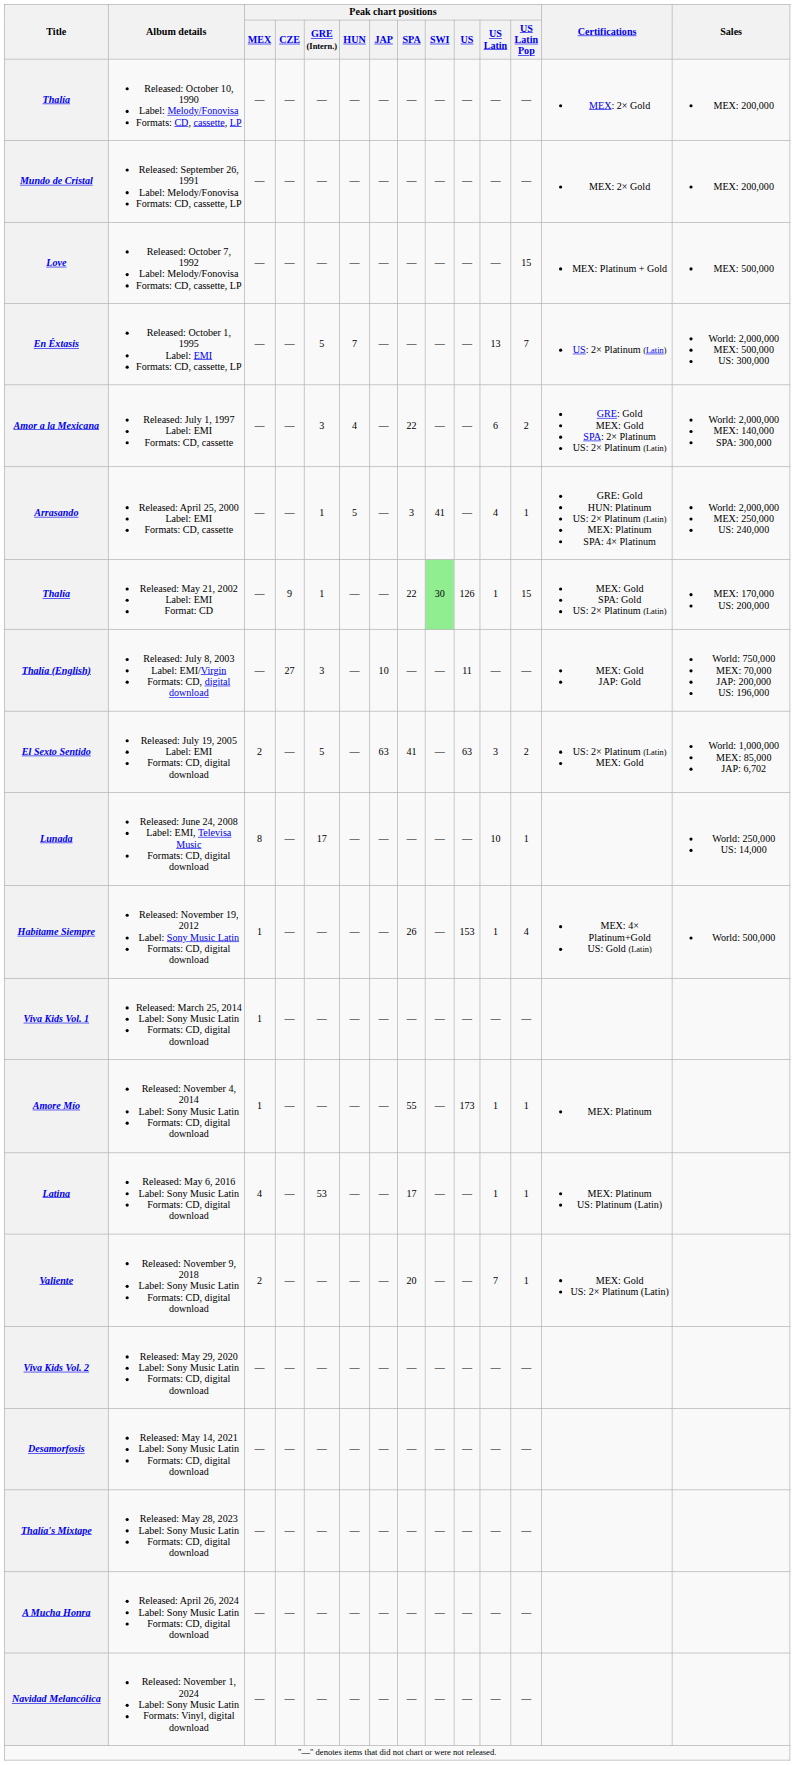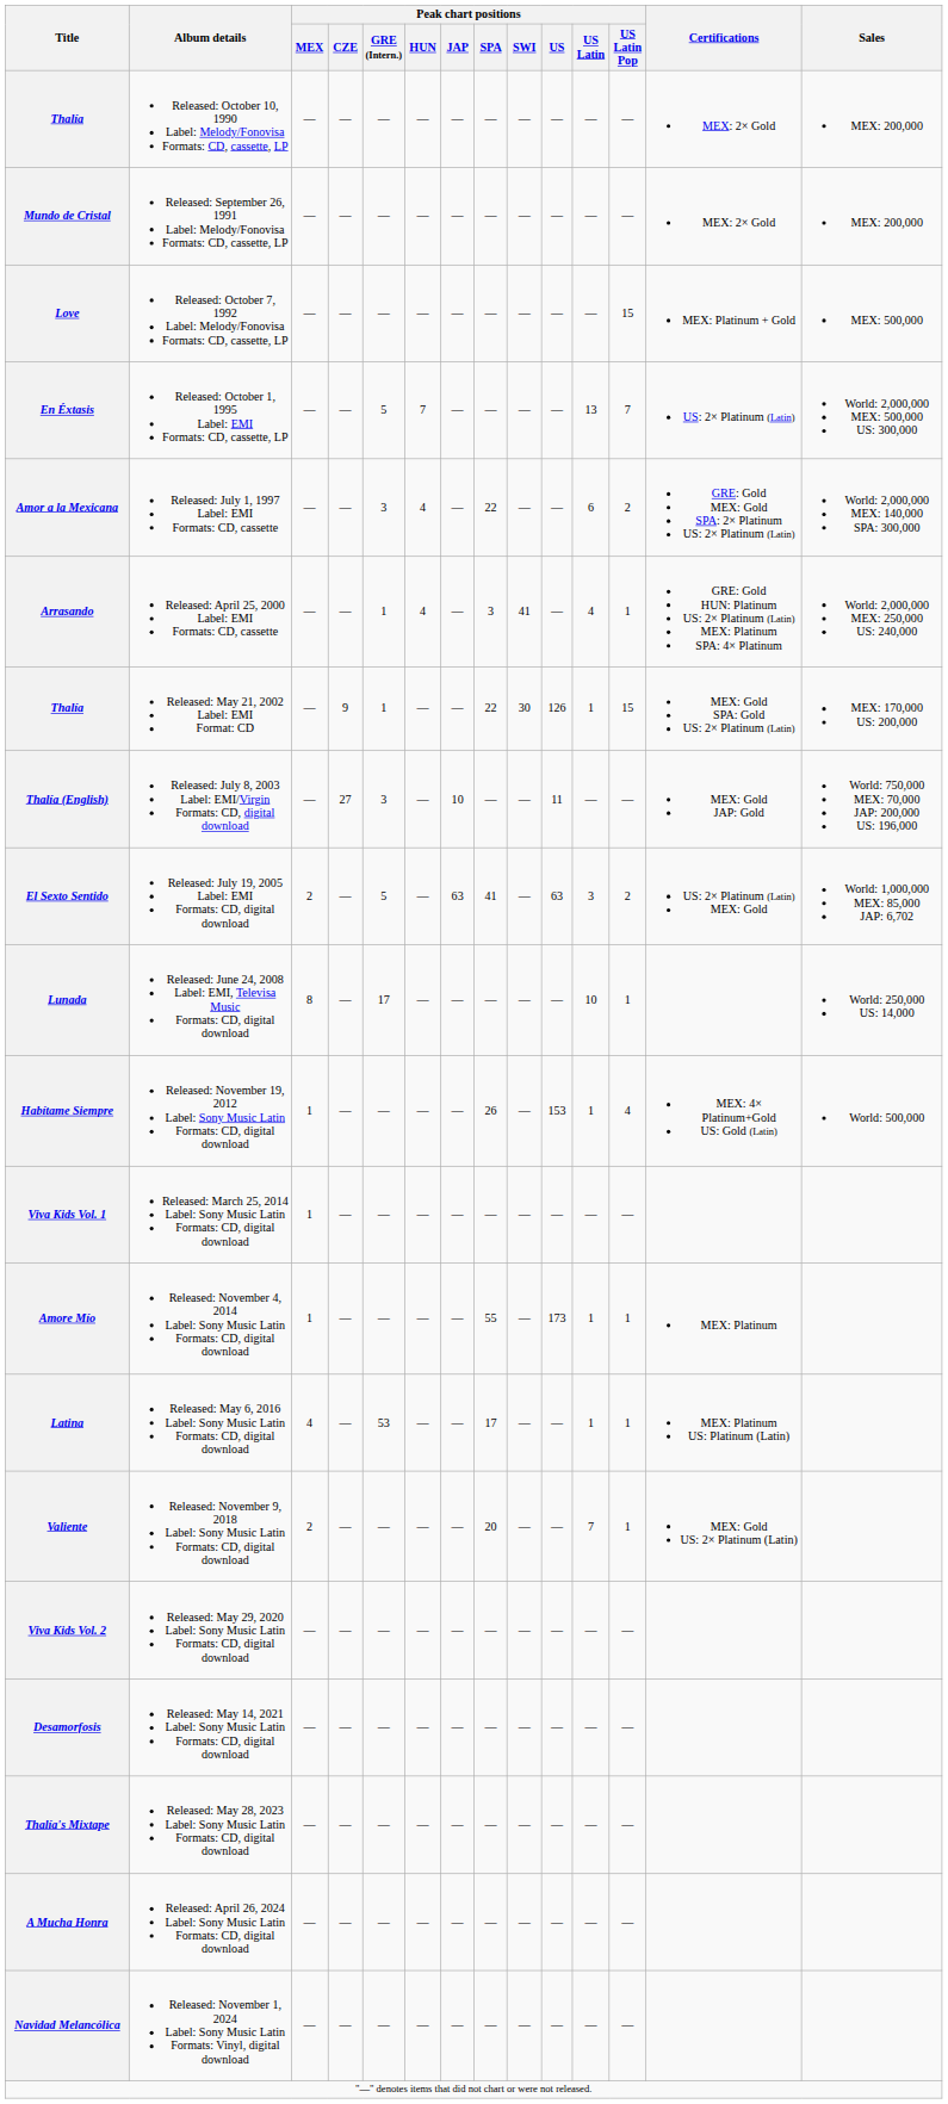Arrasando | Peak chart positions / HUN: 5 -> 4
Thalía / Released: May 21, 2002 Label: EMI Format: CD | Peak chart positions / SWI: lightgreen background -> no background
